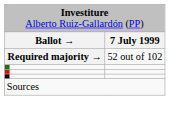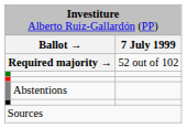+ row: Abstentions
